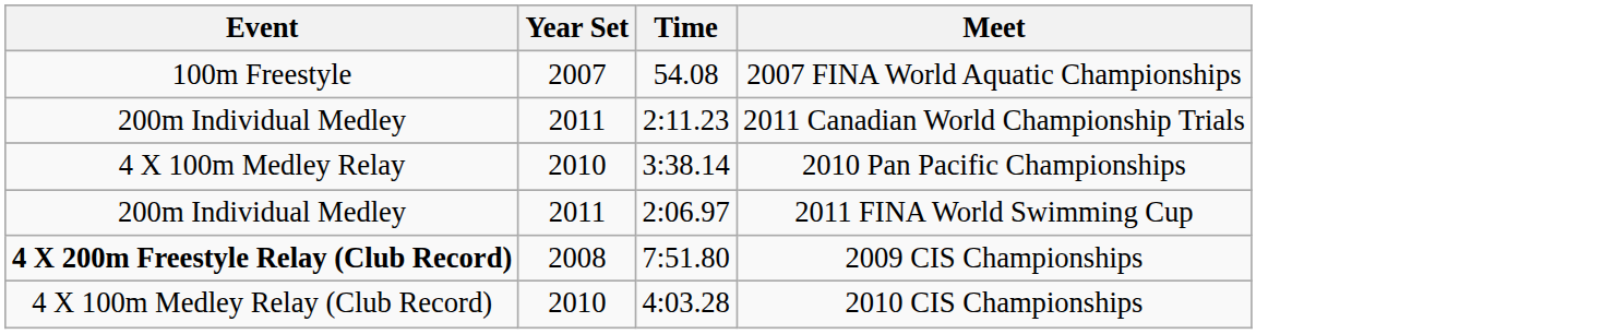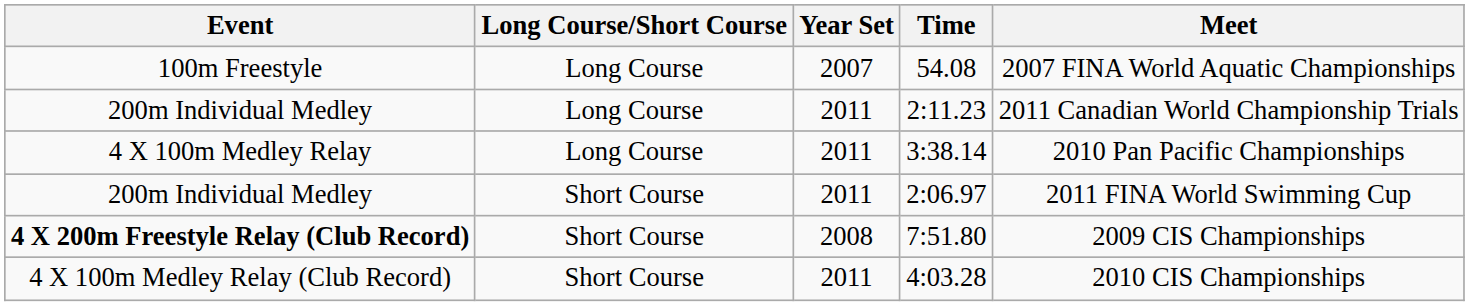+ column: Long Course/Short Course | Long Course | Long Course | Long Course | Short Course | Short Course | Short Course
3:38.14 | Year Set: 2010 -> 2011
4:03.28 | Year Set: 2010 -> 2011
